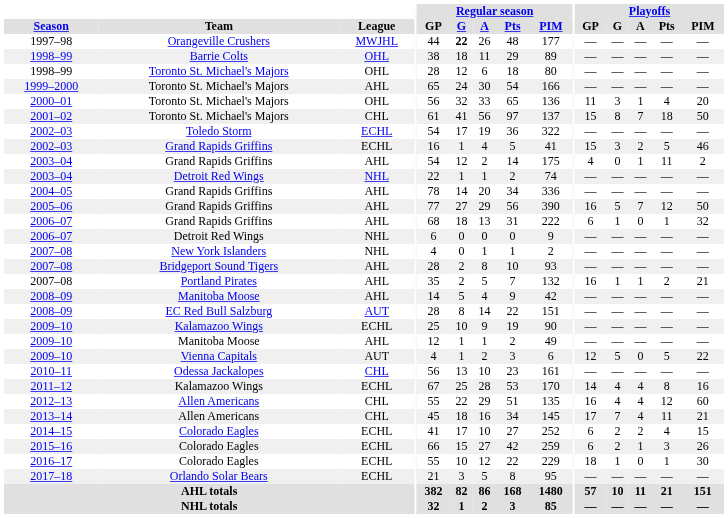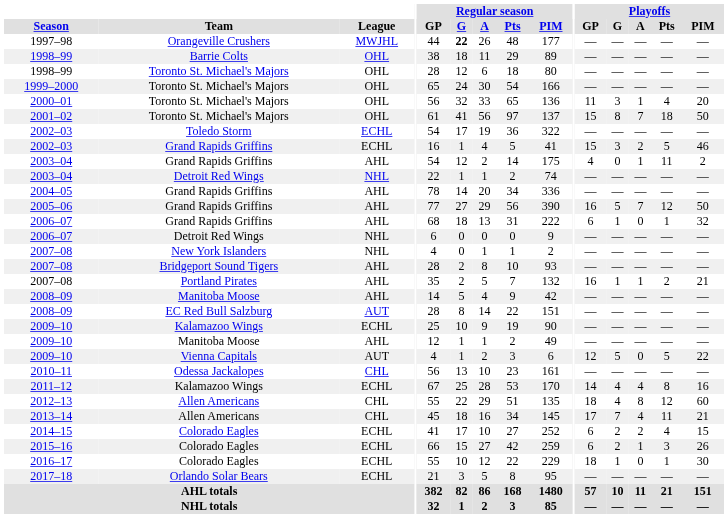1999–2000 | League: AHL -> OHL
2001–02 | League: CHL -> OHL
2012–13 | Playoffs / GP: 16 -> 18
2012–13 | Playoffs / A: 4 -> 8
